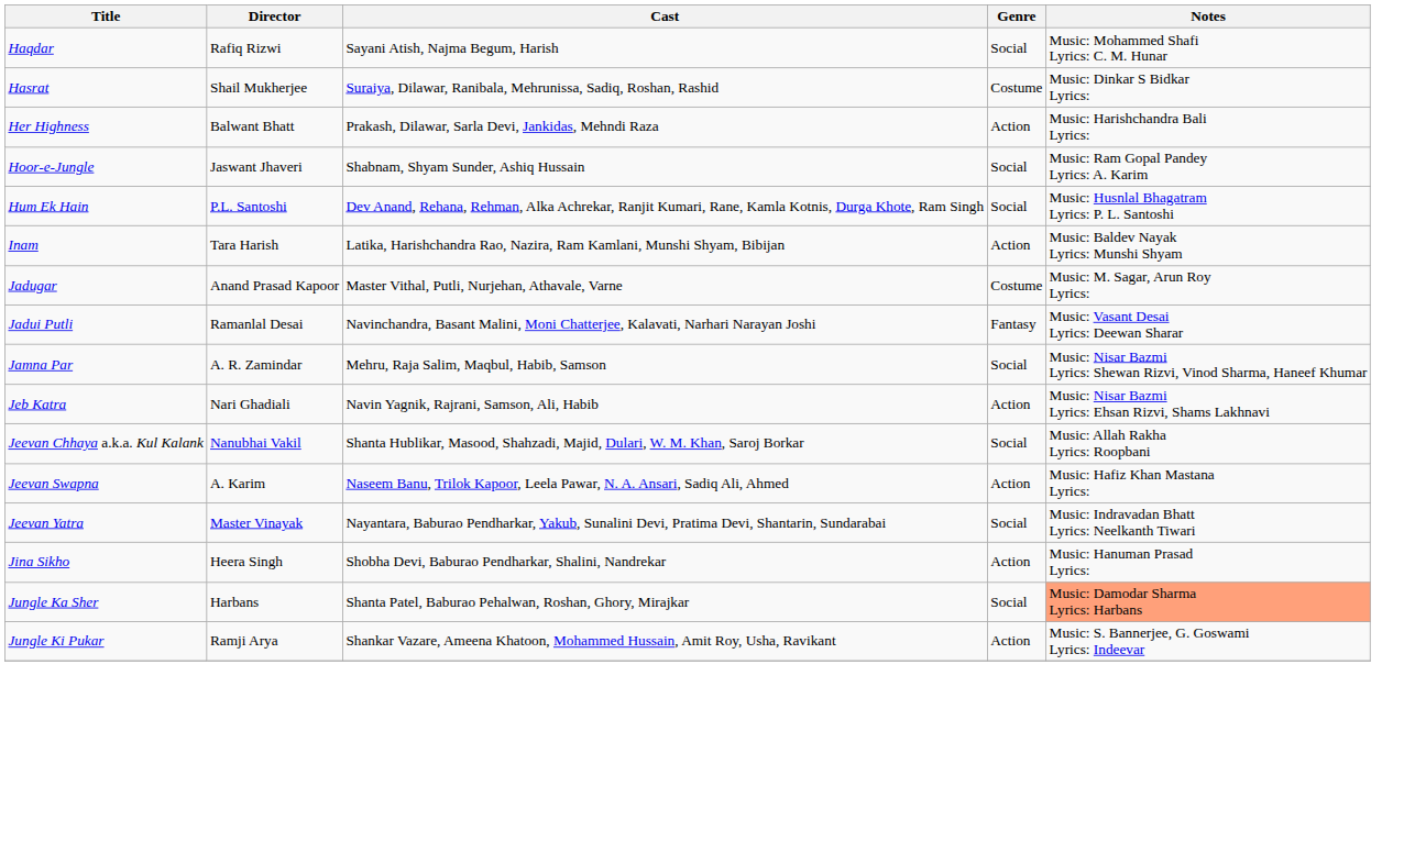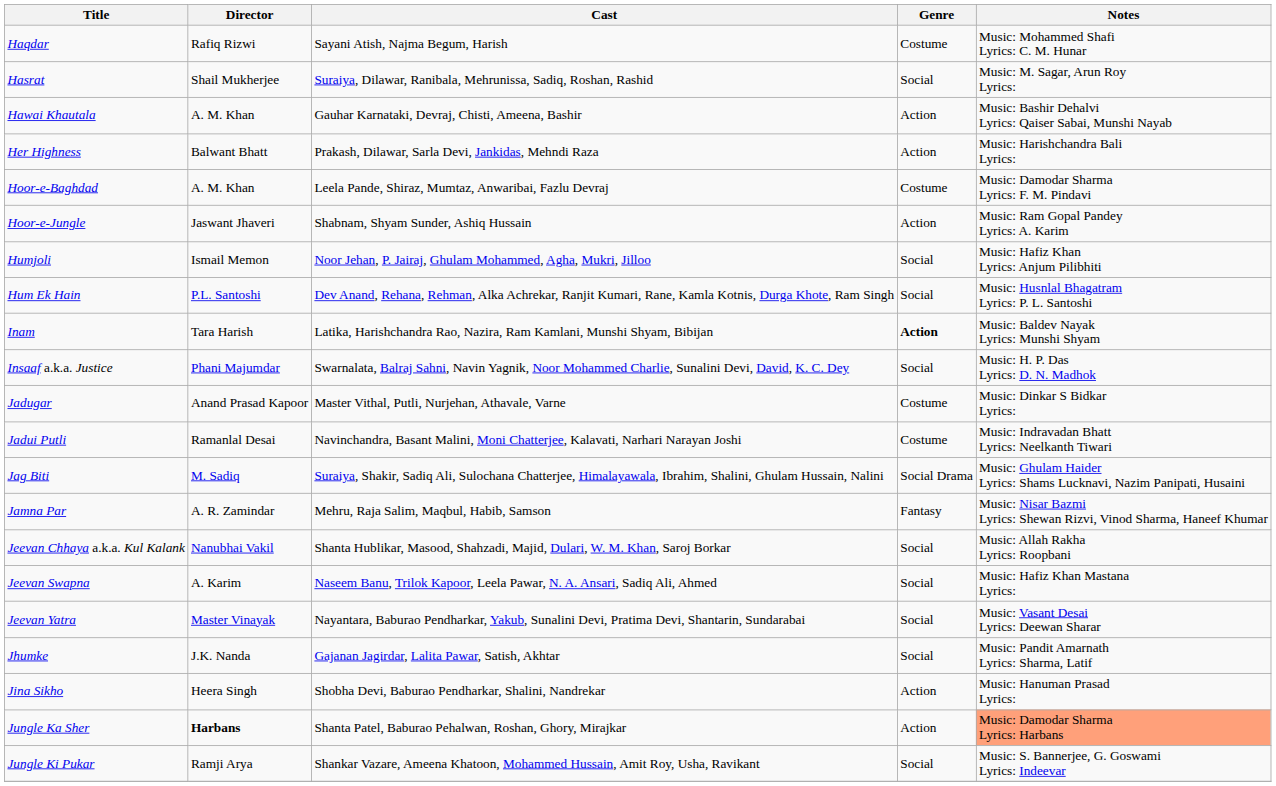Haqdar | Genre: Social -> Costume
Hasrat | Genre: Costume -> Social
Hasrat | Notes: Music: Dinkar S Bidkar Lyrics: -> Music: M. Sagar, Arun Roy Lyrics:
+ row: Hawai Khautala | A. M. Khan | Gauhar Karnataki, Devraj, Chisti, Ameena, Bashir | Action | Music: Bashir Dehalvi Lyrics: Qaiser Sabai, Munshi Nayab
+ row: Hoor-e-Baghdad | A. M. Khan | Leela Pande, Shiraz, Mumtaz, Anwaribai, Fazlu Devraj | Costume | Music: Damodar Sharma Lyrics: F. M. Pindavi
Hoor-e-Jungle | Genre: Social -> Action
+ row: Humjoli | Ismail Memon | Noor Jehan, P. Jairaj, Ghulam Mohammed, Agha, Mukri, Jilloo | Social | Music: Hafiz Khan Lyrics: Anjum Pilibhiti
Inam | Genre: normal -> bold
+ row: Insaaf a.k.a. Justice | Phani Majumdar | Swarnalata, Balraj Sahni, Navin Yagnik, Noor Mohammed Charlie, Sunalini Devi, David, K. C. Dey | Social | Music: H. P. Das Lyrics: D. N. Madhok
Jadugar | Notes: Music: M. Sagar, Arun Roy Lyrics: -> Music: Dinkar S Bidkar Lyrics:
Jadui Putli | Genre: Fantasy -> Costume
Jadui Putli | Notes: Music: Vasant Desai Lyrics: Deewan Sharar -> Music: Indravadan Bhatt Lyrics: Neelkanth Tiwari
+ row: Jag Biti | M. Sadiq | Suraiya, Shakir, Sadiq Ali, Sulochana Chatterjee, Himalayawala, Ibrahim, Shalini, Ghulam Hussain, Nalini | Social Drama | Music: Ghulam Haider Lyrics: Shams Lucknavi, Nazim Panipati, Husaini
Jamna Par | Genre: Social -> Fantasy
- row: Jeb Katra | Nari Ghadiali | Navin Yagnik, Rajrani, Samson, Ali, Habib | Action | Music: Nisar Bazmi Lyrics: Ehsan Rizvi, Shams Lakhnavi
Jeevan Swapna | Genre: Action -> Social
Jeevan Yatra | Notes: Music: Indravadan Bhatt Lyrics: Neelkanth Tiwari -> Music: Vasant Desai Lyrics: Deewan Sharar
+ row: Jhumke | J.K. Nanda | Gajanan Jagirdar, Lalita Pawar, Satish, Akhtar | Social | Music: Pandit Amarnath Lyrics: Sharma, Latif
Jungle Ka Sher | Director: normal -> bold
Jungle Ka Sher | Genre: Social -> Action
Jungle Ki Pukar | Genre: Action -> Social
